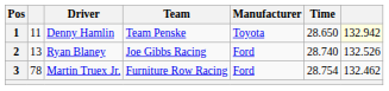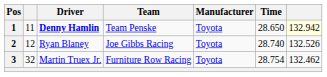1 | Driver: normal -> bold
2 | column 2: 13 -> 12
2 | Manufacturer: Ford -> Toyota
3 | column 2: 78 -> 32
3 | Manufacturer: Ford -> Toyota
